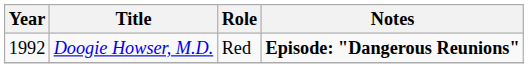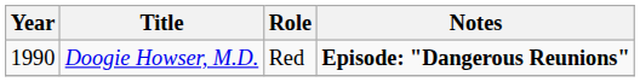Doogie Howser, M.D. | Year: 1992 -> 1990
